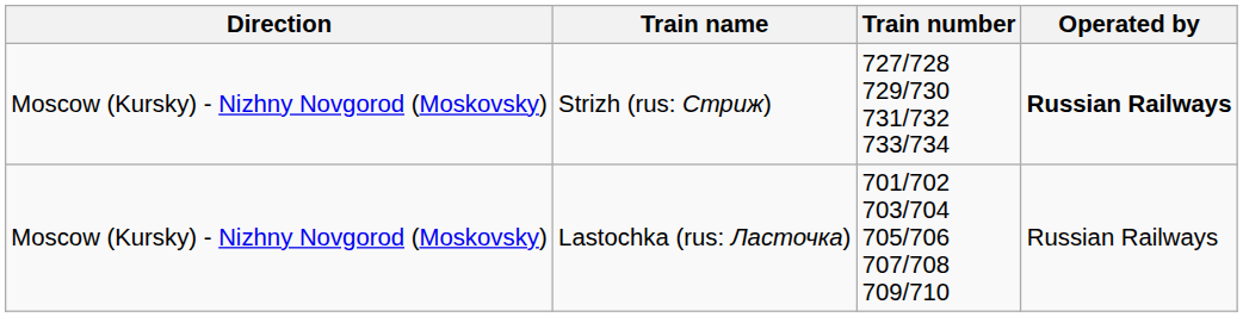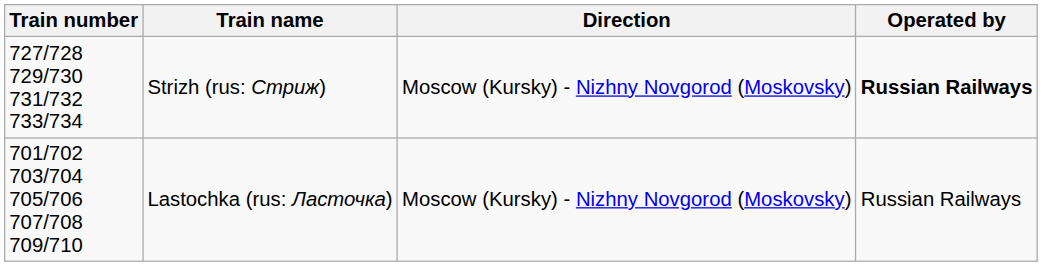columns swapped: Train number <-> Direction
